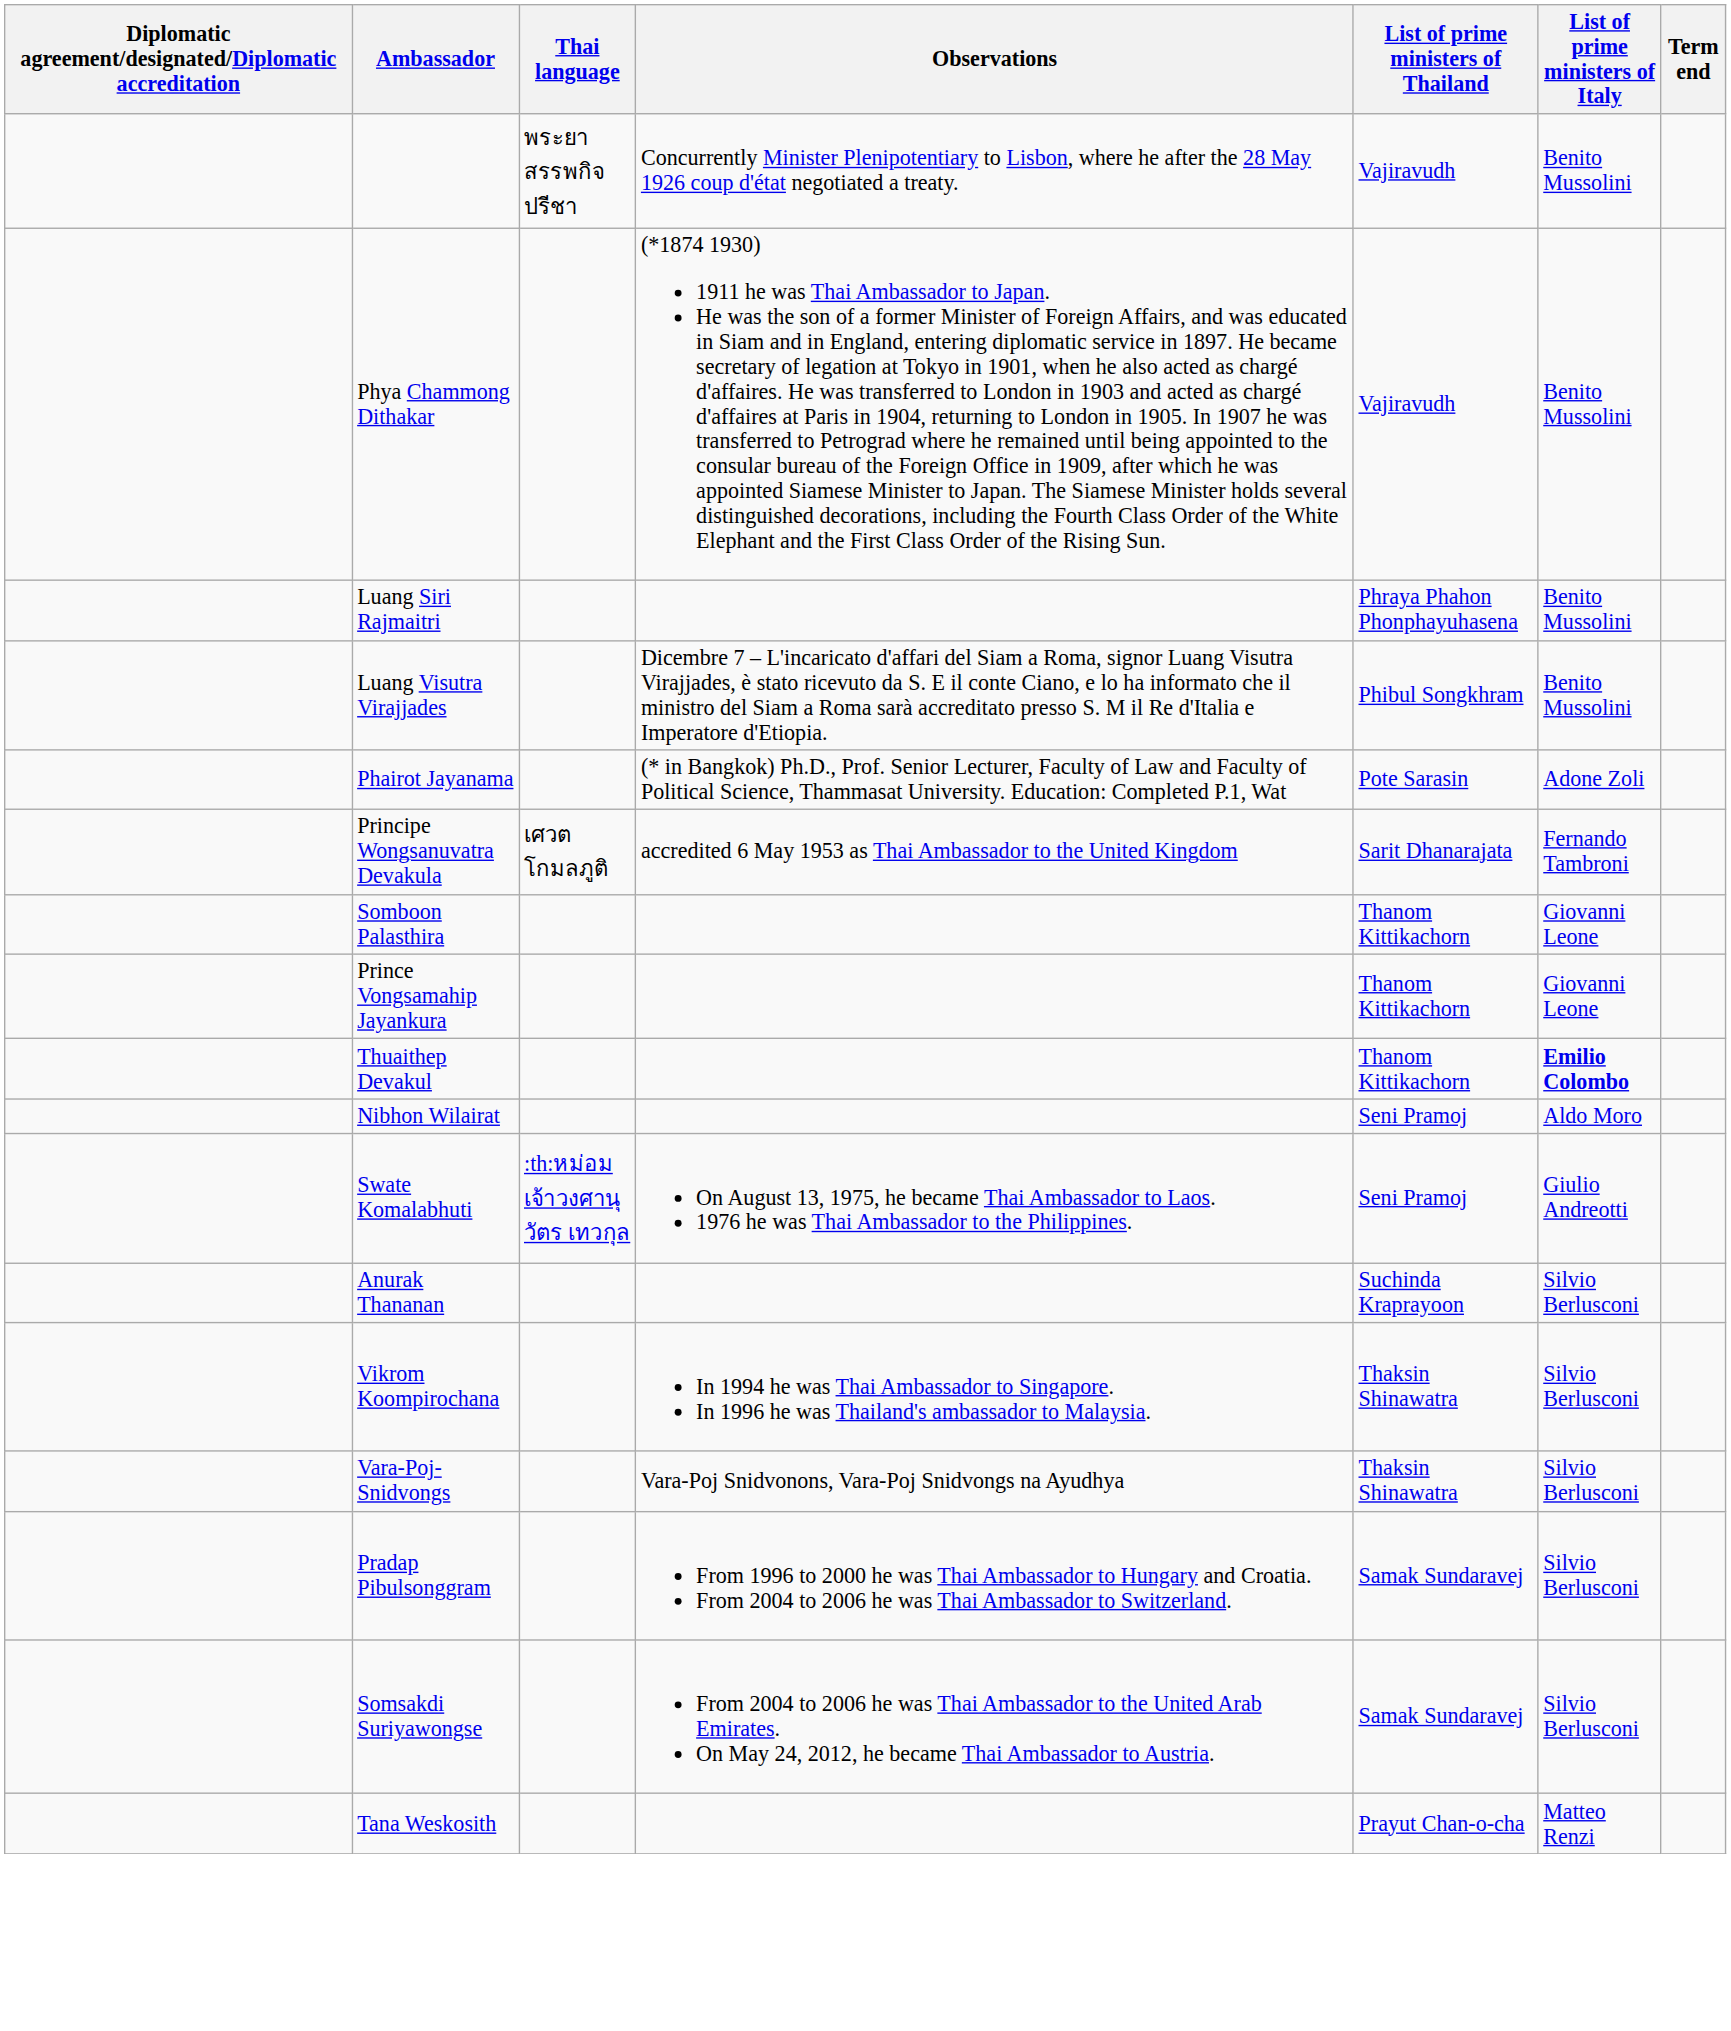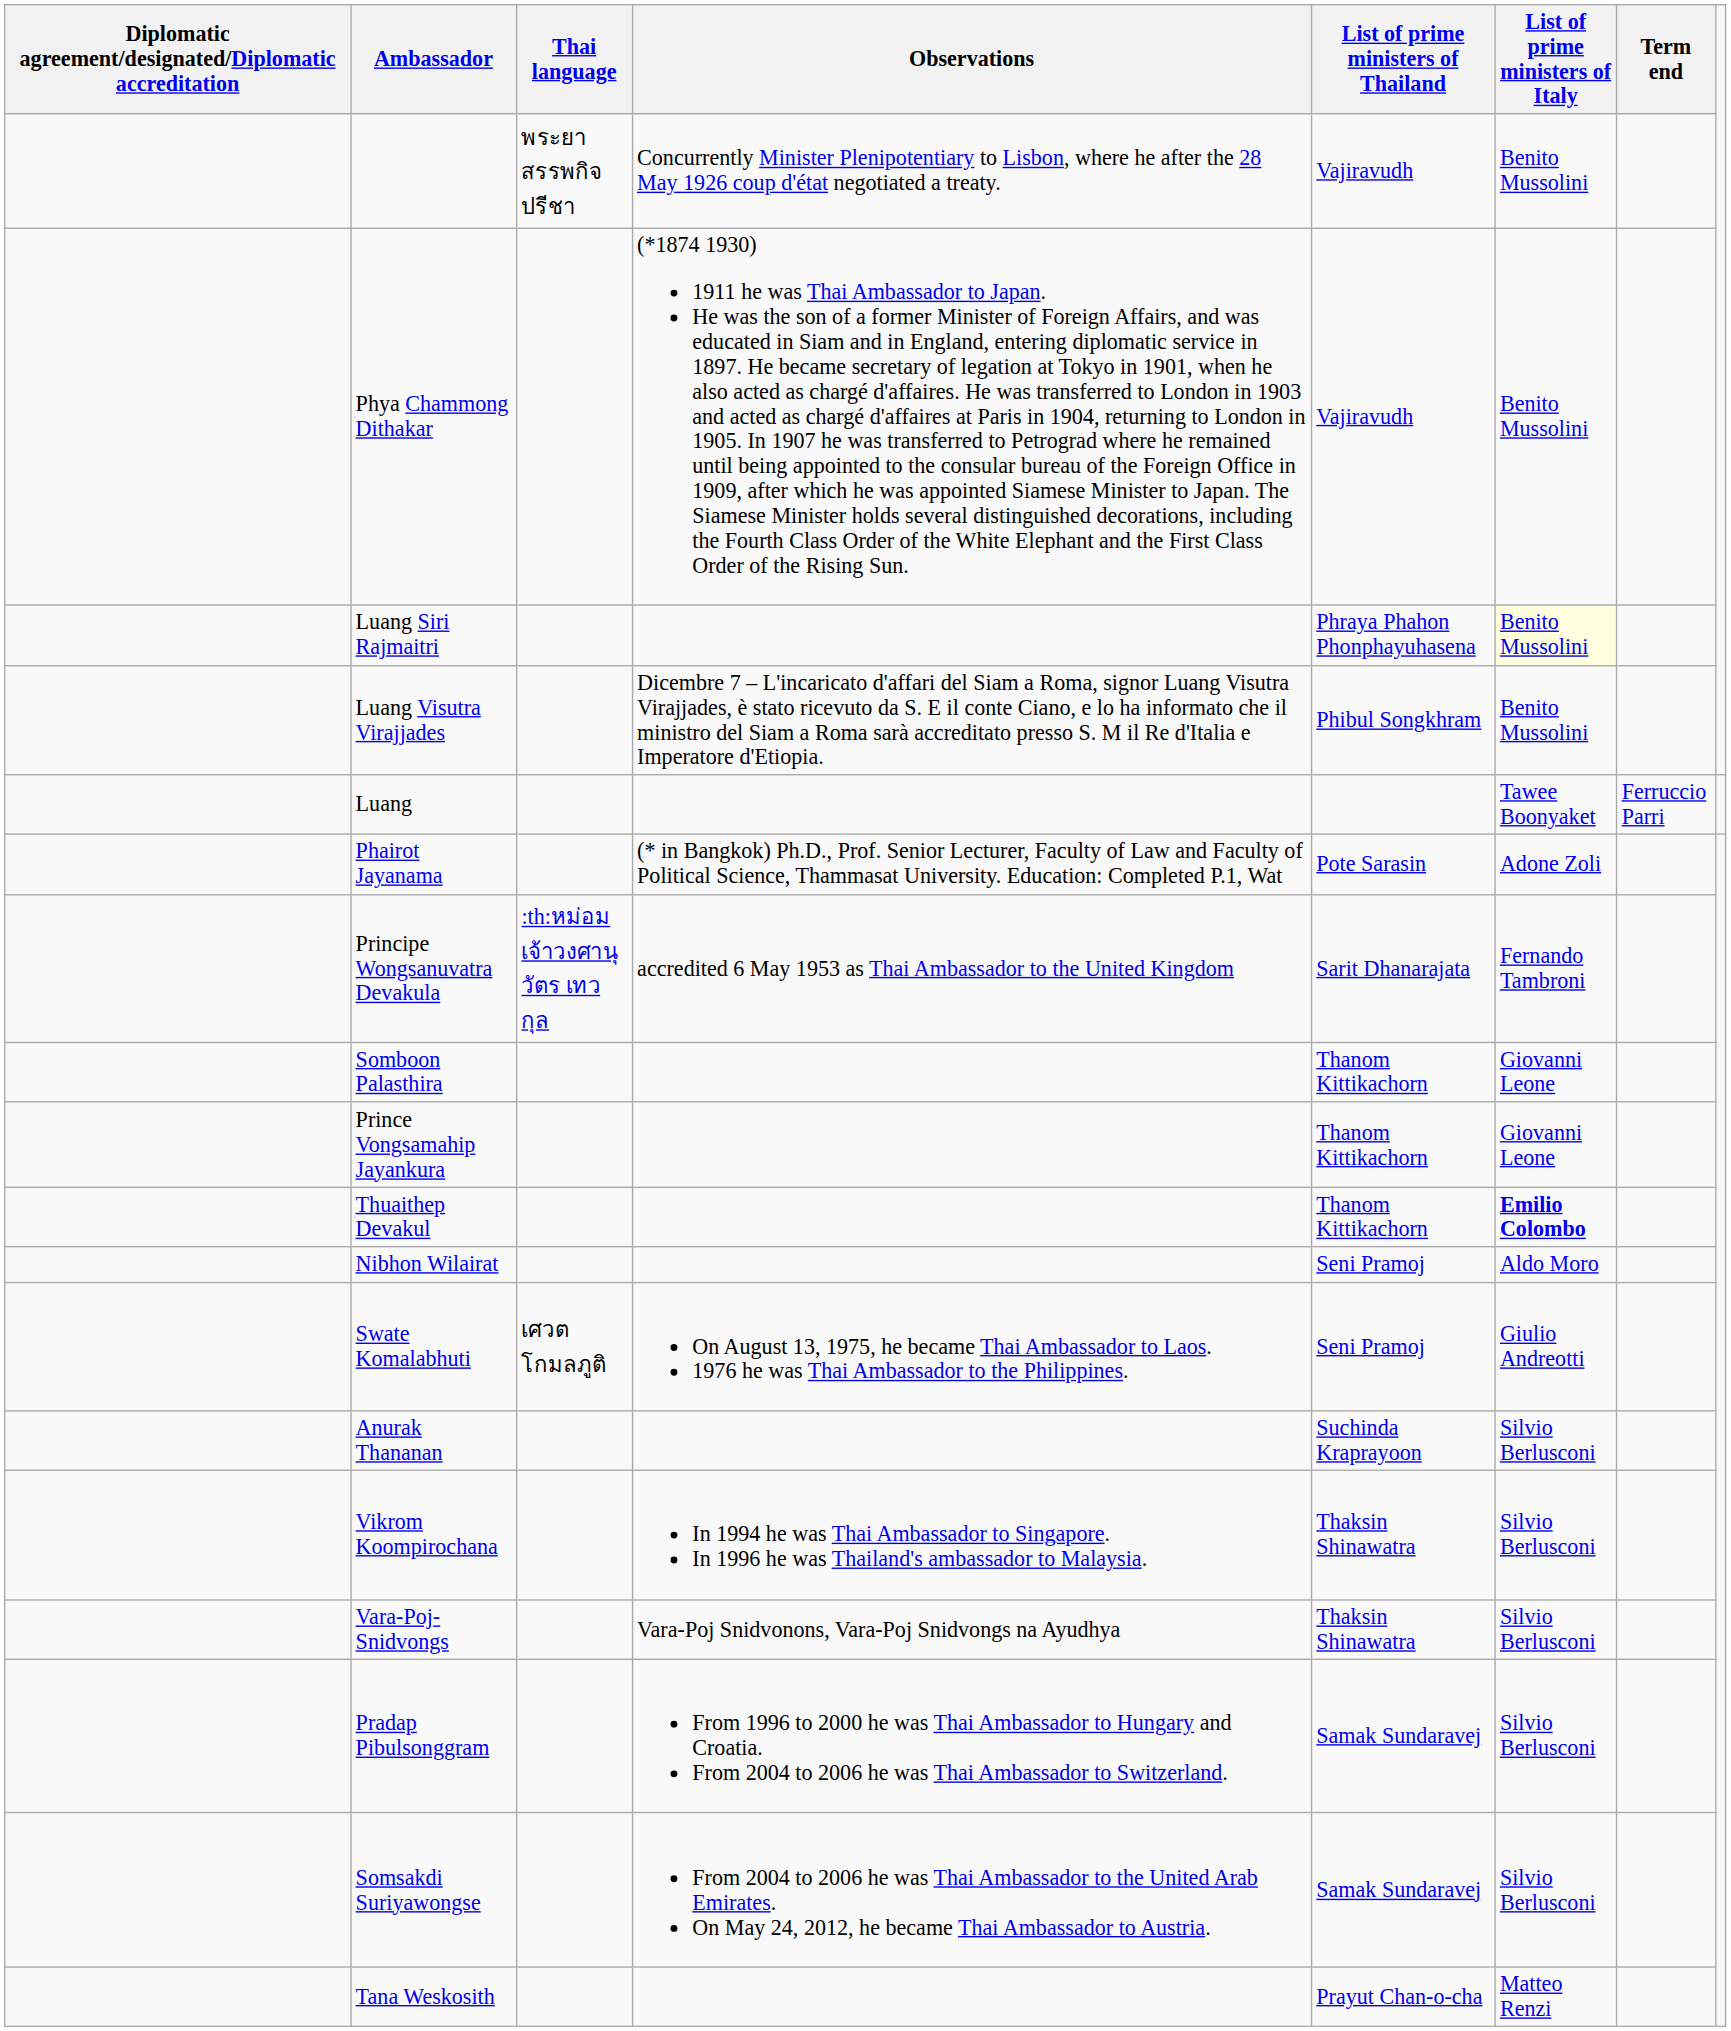Luang Siri Rajmaitri | List of prime ministers of Italy: no background -> lightyellow background
+ row: Luang | Tawee Boonyaket | Ferruccio Parri
Principe Wongsanuvatra Devakula | Thai language: เศวต โกมลภูติ -> :th:หม่อมเจ้าวงศานุวัตร เทวกุล
Swate Komalabhuti | Thai language: :th:หม่อมเจ้าวงศานุวัตร เทวกุล -> เศวต โกมลภูติ
